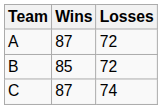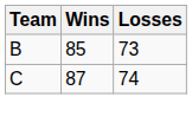- row: A | 87 | 72
B | Losses: 72 -> 73
